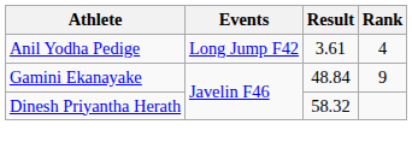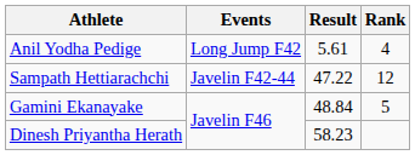Anil Yodha Pedige | Result: 3.61 -> 5.61
+ row: Sampath Hettiarachchi | Javelin F42-44 | 47.22 | 12
Gamini Ekanayake | Rank: 9 -> 5
Dinesh Priyantha Herath | Result: 58.32 -> 58.23
